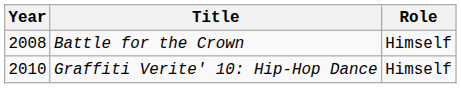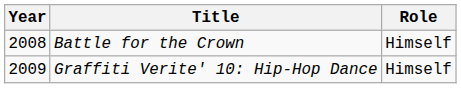Graffiti Verite' 10: Hip-Hop Dance | Year: 2010 -> 2009
